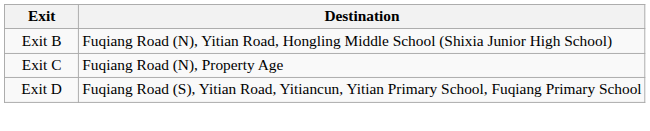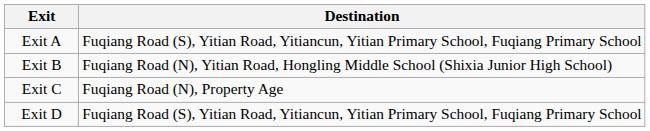+ row: Exit A | Fuqiang Road (S), Yitian Road, Yitiancun, Yitian Primary School, Fuqiang Primary School
